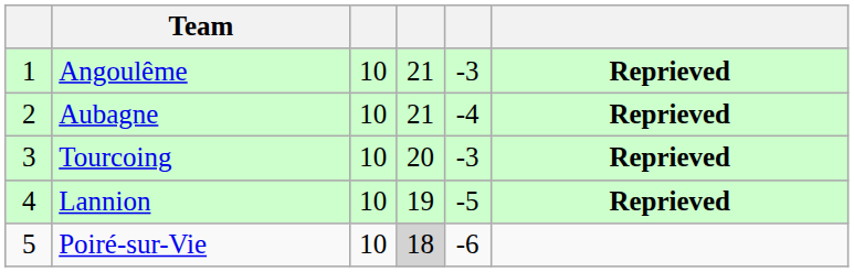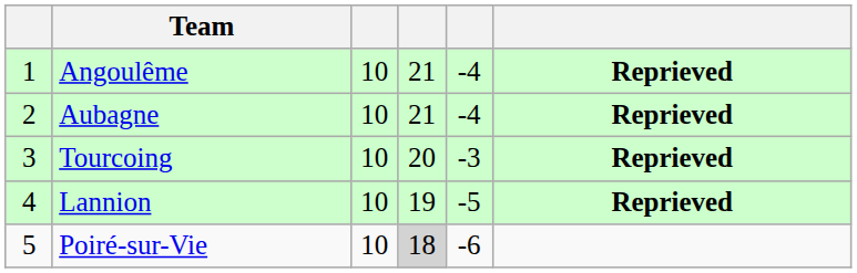Angoulême | column 5: -3 -> -4
